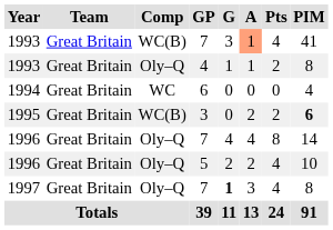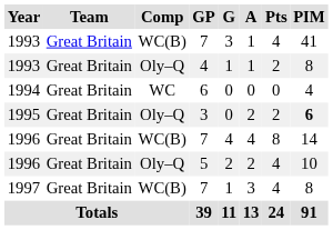1993 / 7 | A: lightsalmon background -> no background
1995 | Comp: WC(B) -> Oly–Q
1996 / 7 | Comp: Oly–Q -> WC(B)
1997 | Comp: Oly–Q -> WC(B)
1997 | G: bold -> normal
